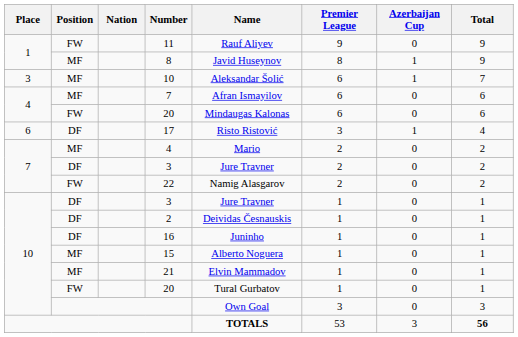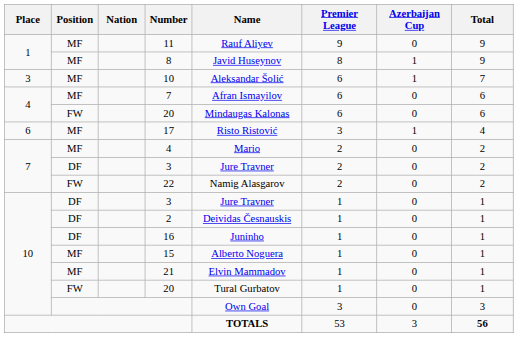11 | Position: FW -> MF
17 | Position: DF -> MF
